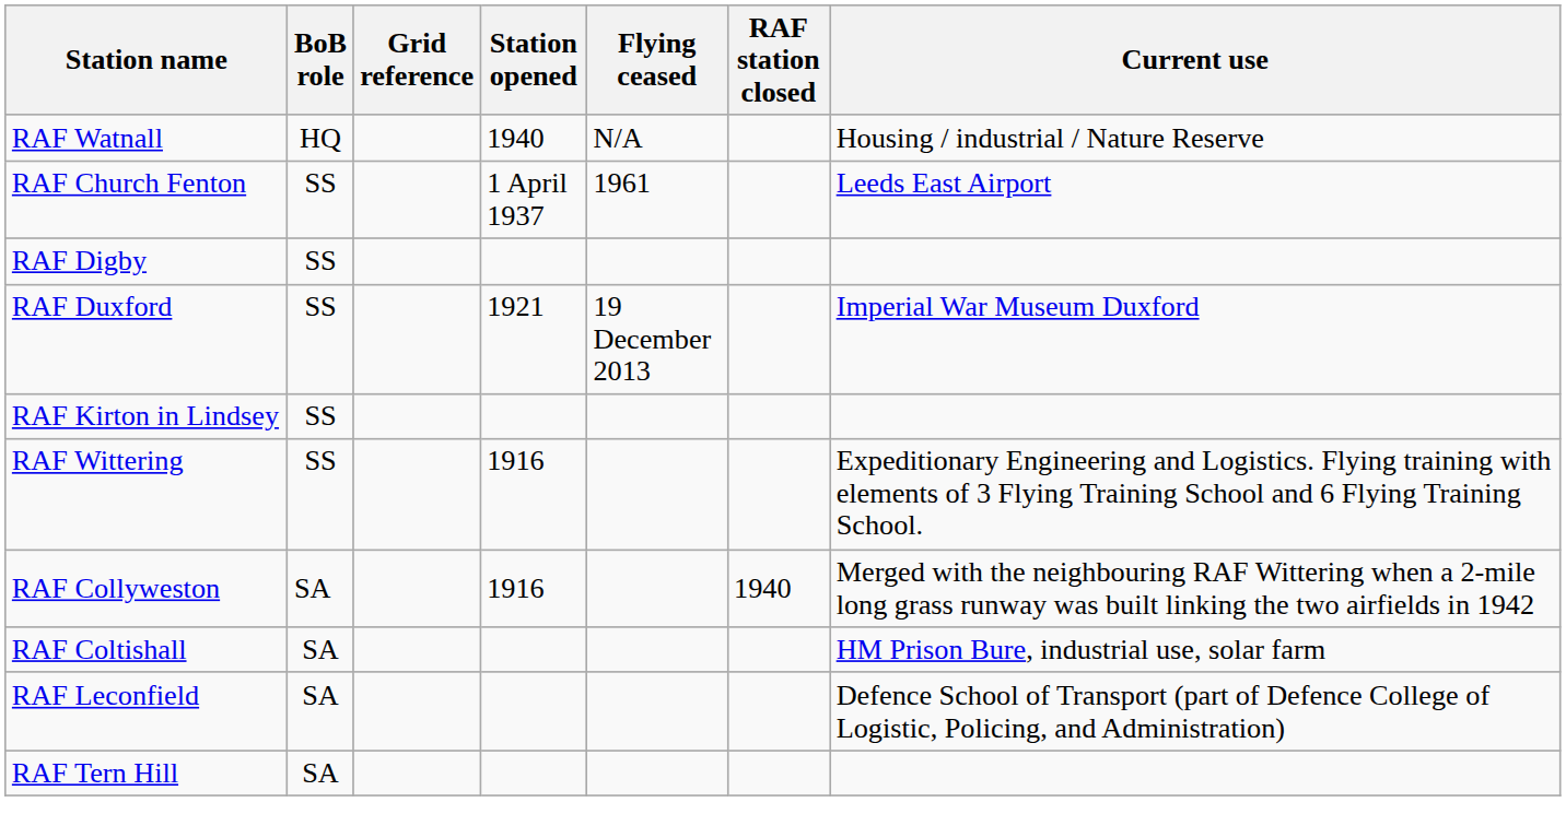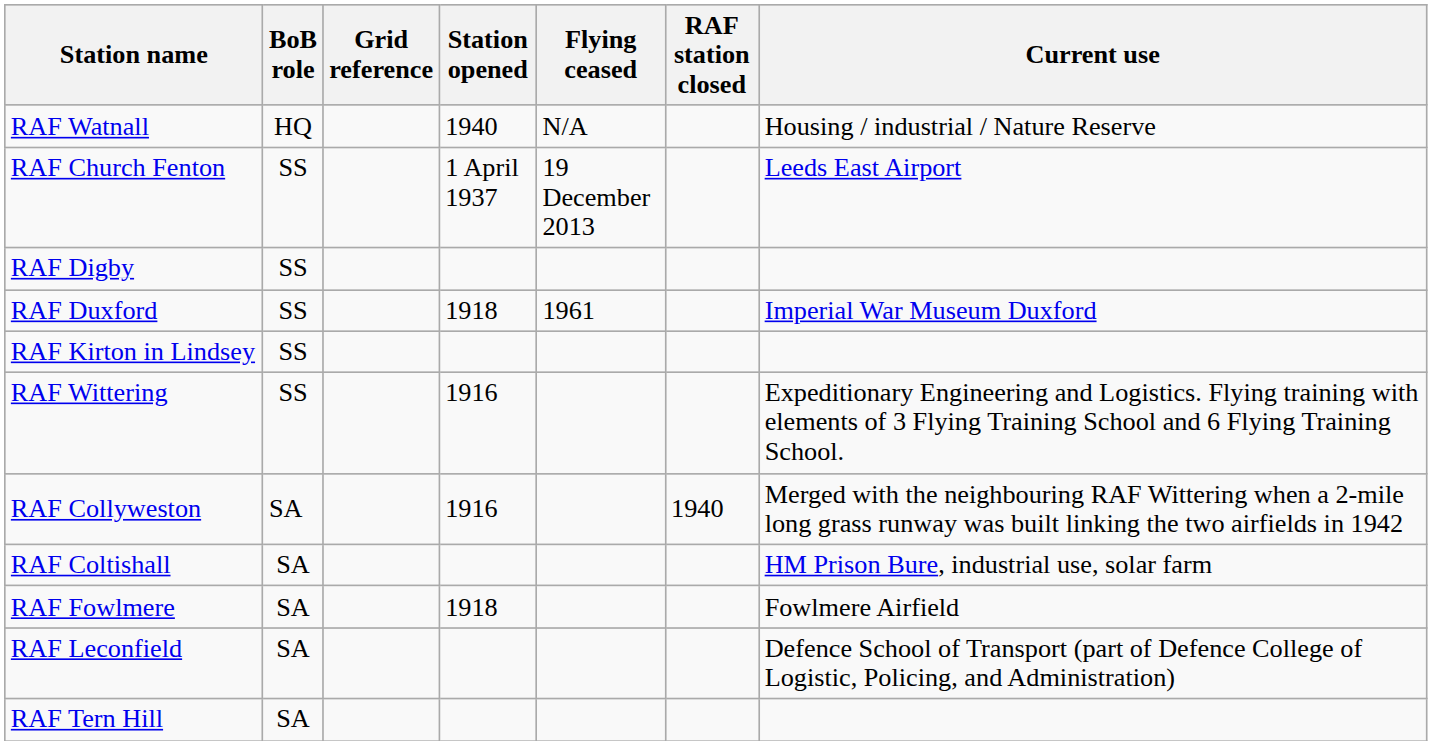RAF Church Fenton | Flying ceased: 1961 -> 19 December 2013
RAF Duxford | Station opened: 1921 -> 1918
RAF Duxford | Flying ceased: 19 December 2013 -> 1961
+ row: RAF Fowlmere | SA | 1918 | Fowlmere Airfield
